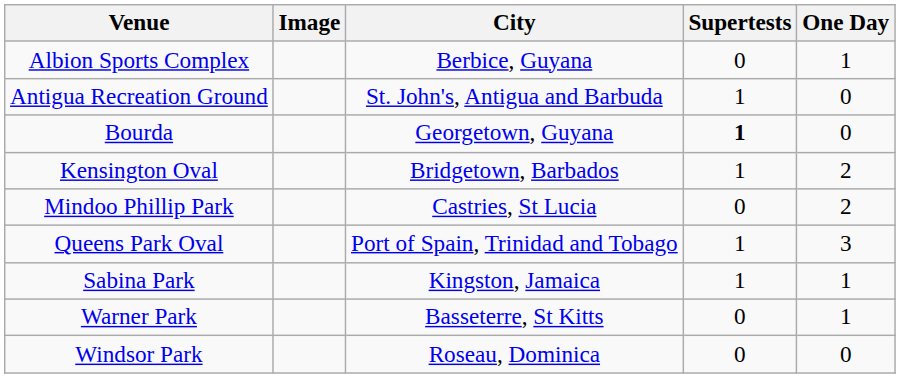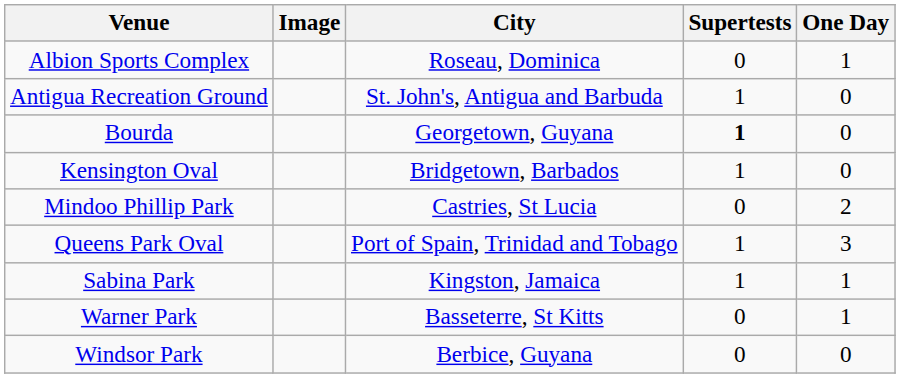Albion Sports Complex | City: Berbice, Guyana -> Roseau, Dominica
Kensington Oval | One Day: 2 -> 0
Windsor Park | City: Roseau, Dominica -> Berbice, Guyana
